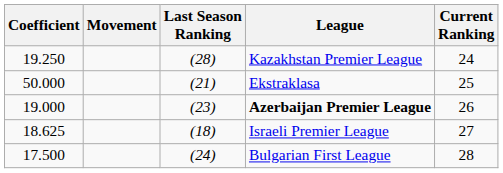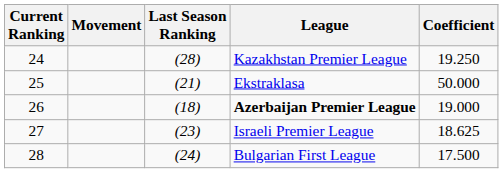columns swapped: Current Ranking <-> Coefficient
Azerbaijan Premier League | Last Season Ranking: (23) -> (18)
Israeli Premier League | Last Season Ranking: (18) -> (23)
